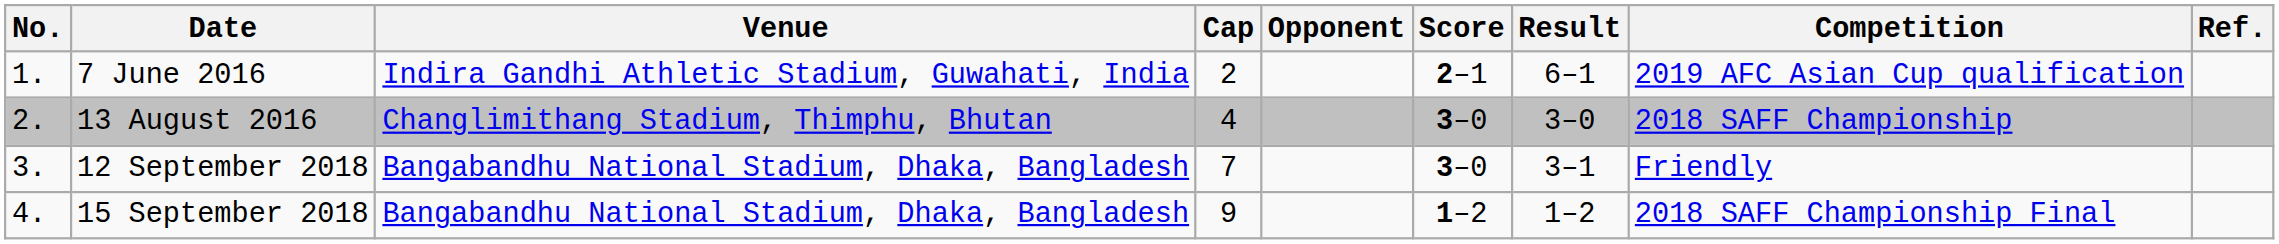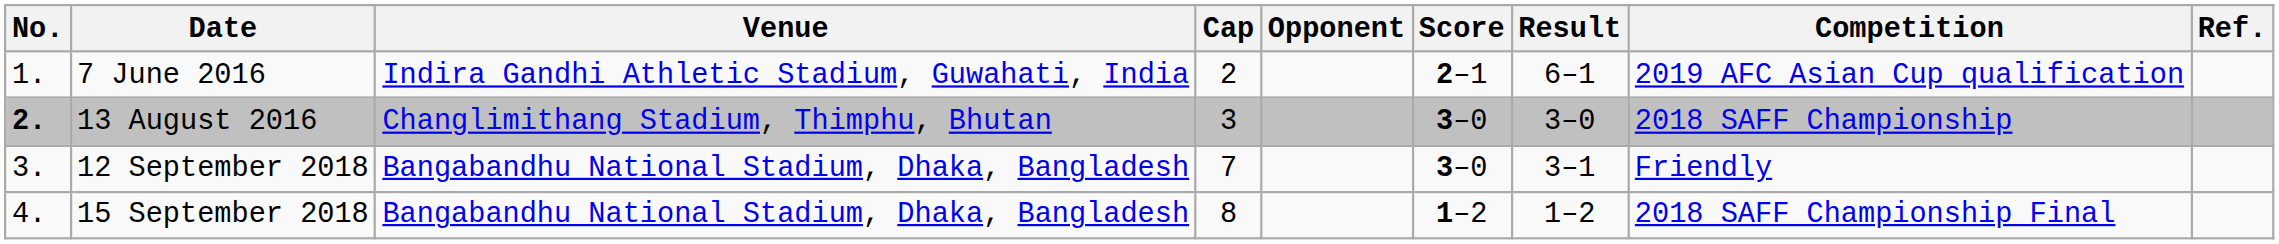13 August 2016 | No.: normal -> bold
13 August 2016 | Cap: 4 -> 3
15 September 2018 | Cap: 9 -> 8
